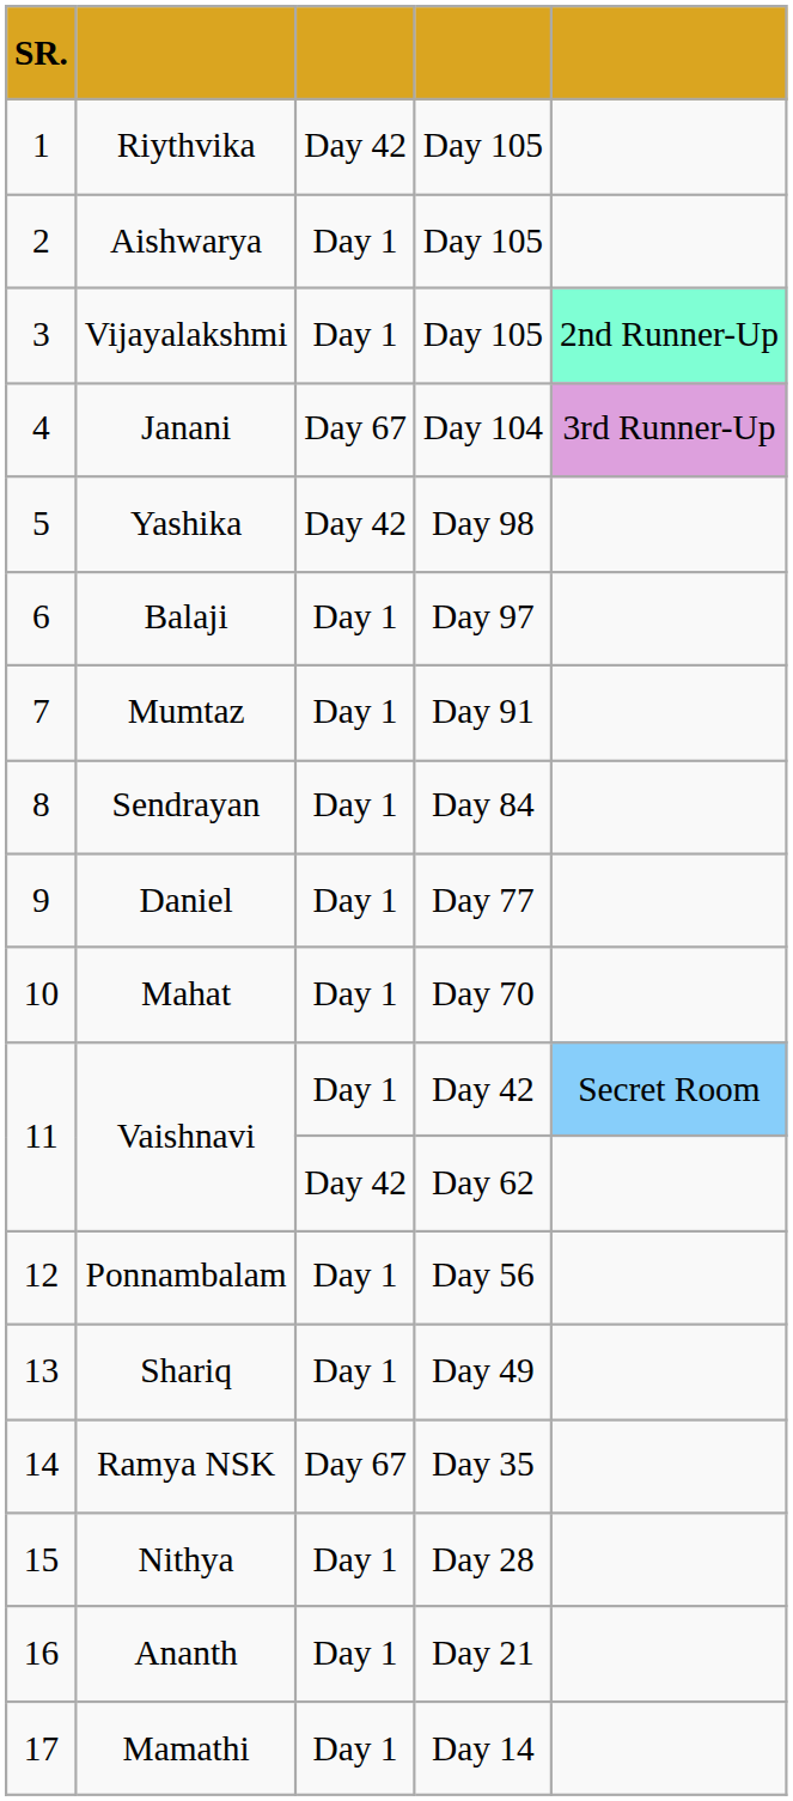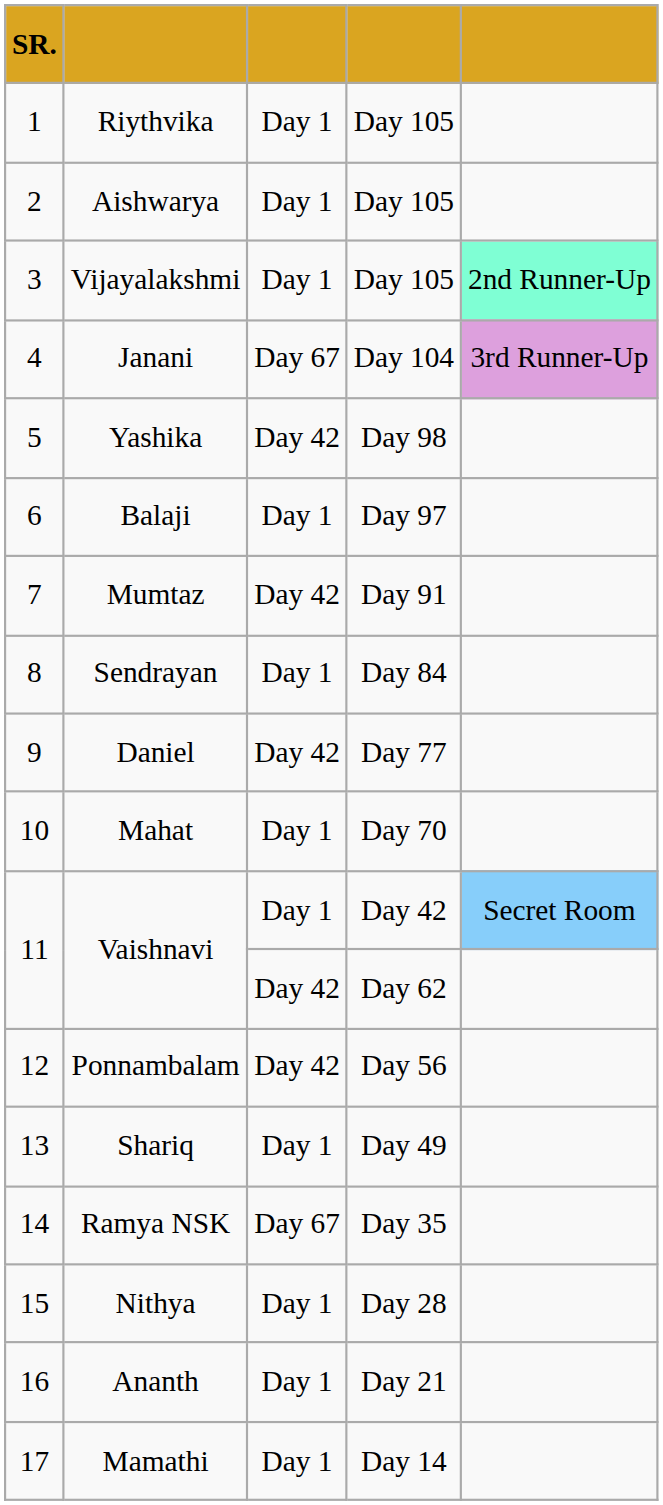Riythvika | column 3: Day 42 -> Day 1
Mumtaz | column 3: Day 1 -> Day 42
Daniel | column 3: Day 1 -> Day 42
Ponnambalam | column 3: Day 1 -> Day 42
